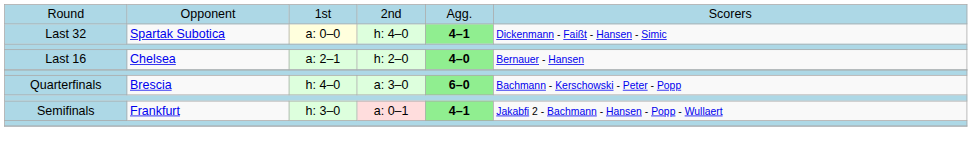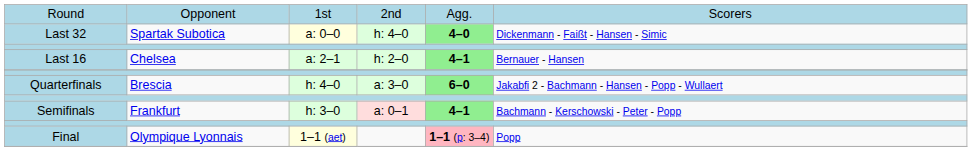Last 32 | column 5: 4–1 -> 4–0
Last 16 | column 5: 4–0 -> 4–1
Quarterfinals | column 6: Bachmann - Kerschowski - Peter - Popp -> Jakabfi 2 - Bachmann - Hansen - Popp - Wullaert
Semifinals | column 6: Jakabfi 2 - Bachmann - Hansen - Popp - Wullaert -> Bachmann - Kerschowski - Peter - Popp
+ row: Final | Olympique Lyonnais | 1–1 (aet) | 1–1 (p: 3–4) | Popp
